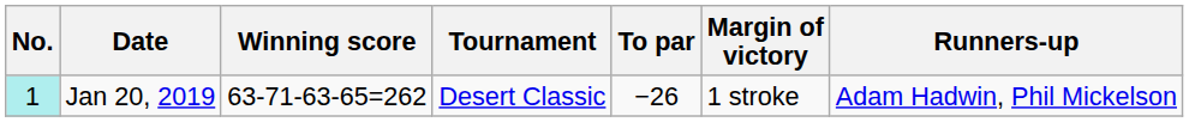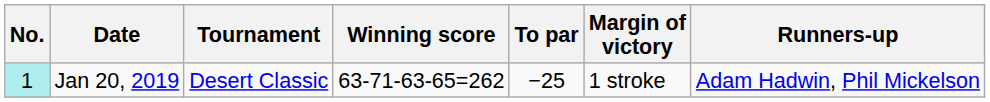columns swapped: Tournament <-> Winning score
Jan 20, 2019 | To par: −26 -> −25
